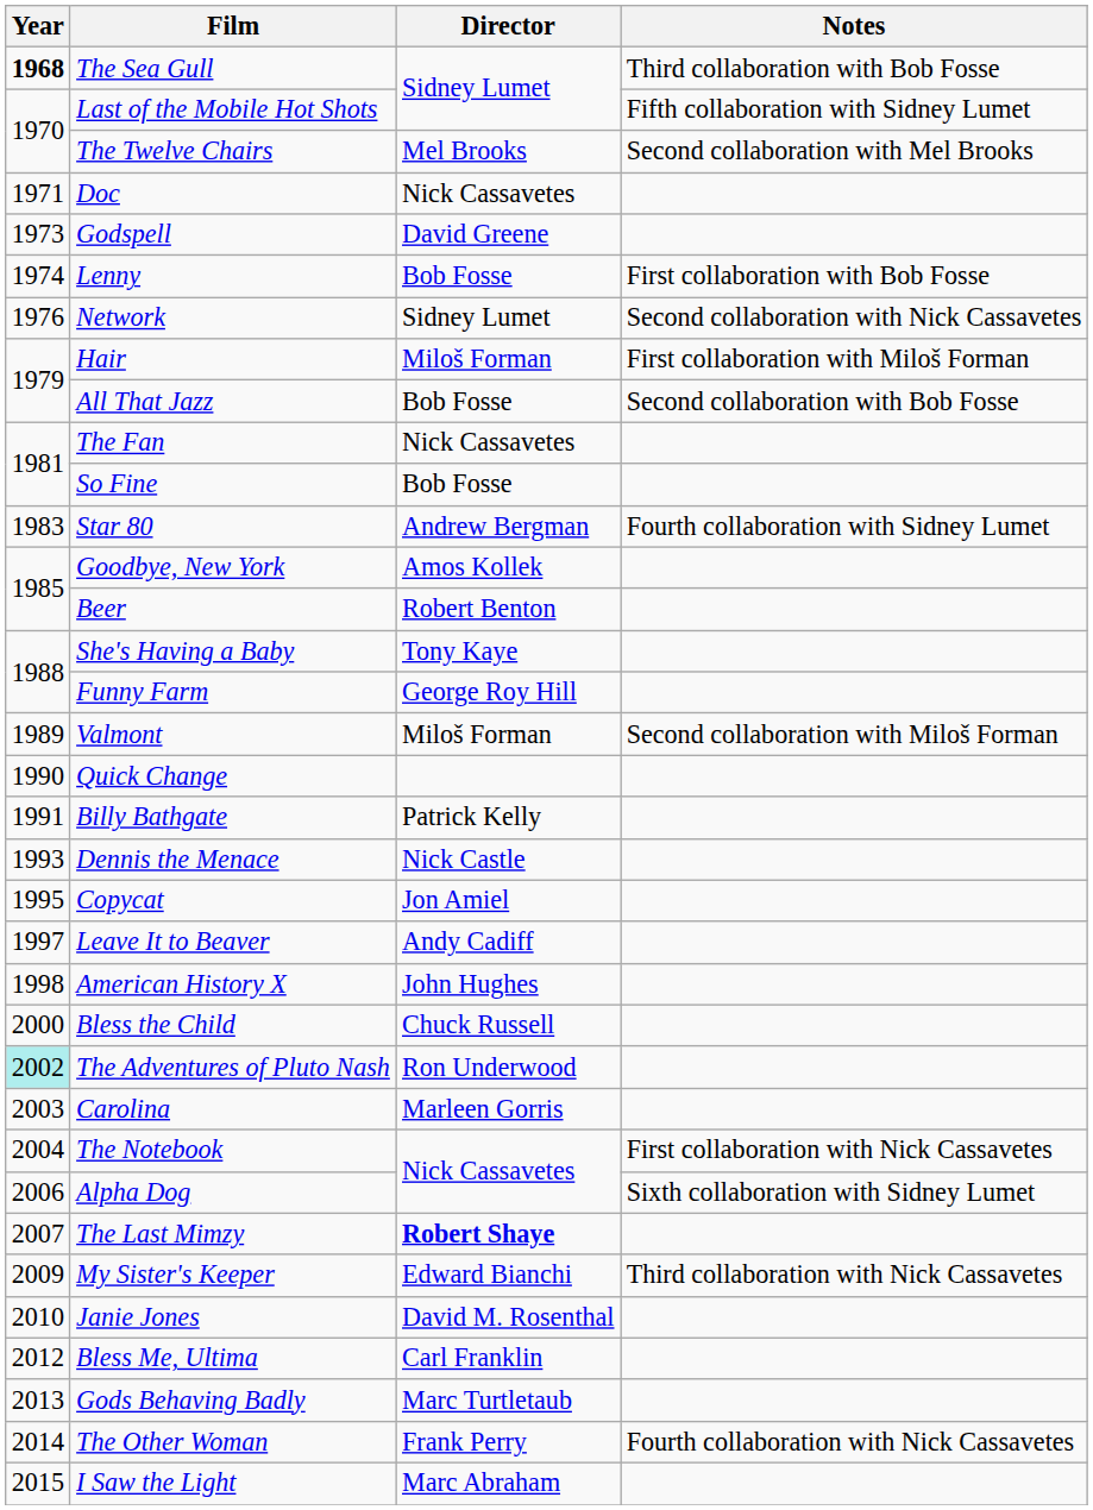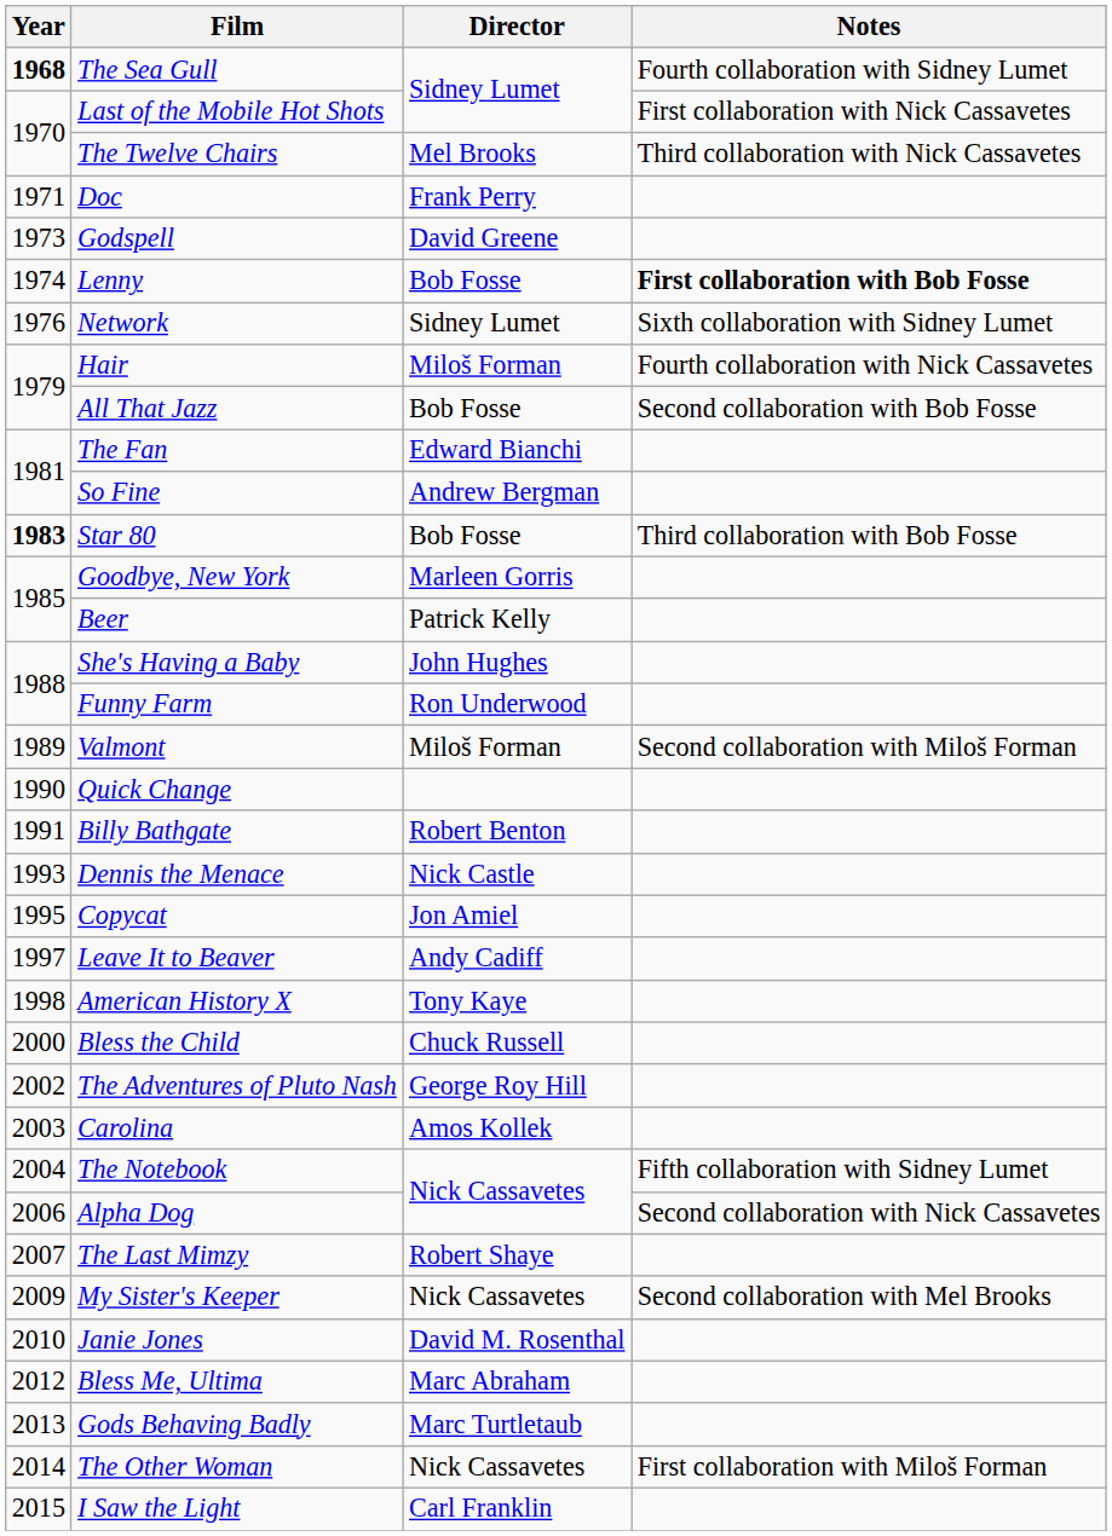The Sea Gull | Notes: Third collaboration with Bob Fosse -> Fourth collaboration with Sidney Lumet
Last of the Mobile Hot Shots | Notes: Fifth collaboration with Sidney Lumet -> First collaboration with Nick Cassavetes
The Twelve Chairs | Notes: Second collaboration with Mel Brooks -> Third collaboration with Nick Cassavetes
Doc | Director: Nick Cassavetes -> Frank Perry
Lenny | Notes: normal -> bold
Network | Notes: Second collaboration with Nick Cassavetes -> Sixth collaboration with Sidney Lumet
Hair | Notes: First collaboration with Miloš Forman -> Fourth collaboration with Nick Cassavetes
The Fan | Director: Nick Cassavetes -> Edward Bianchi
So Fine | Director: Bob Fosse -> Andrew Bergman
Star 80 | Year: normal -> bold
Star 80 | Director: Andrew Bergman -> Bob Fosse
Star 80 | Notes: Fourth collaboration with Sidney Lumet -> Third collaboration with Bob Fosse
Goodbye, New York | Director: Amos Kollek -> Marleen Gorris
Beer | Director: Robert Benton -> Patrick Kelly
She's Having a Baby | Director: Tony Kaye -> John Hughes
Funny Farm | Director: George Roy Hill -> Ron Underwood
Billy Bathgate | Director: Patrick Kelly -> Robert Benton
American History X | Director: John Hughes -> Tony Kaye
The Adventures of Pluto Nash | Year: paleturquoise background -> no background
The Adventures of Pluto Nash | Director: Ron Underwood -> George Roy Hill
Carolina | Director: Marleen Gorris -> Amos Kollek
The Notebook | Notes: First collaboration with Nick Cassavetes -> Fifth collaboration with Sidney Lumet
Alpha Dog | Notes: Sixth collaboration with Sidney Lumet -> Second collaboration with Nick Cassavetes
The Last Mimzy | Director: bold -> normal
My Sister's Keeper | Director: Edward Bianchi -> Nick Cassavetes
My Sister's Keeper | Notes: Third collaboration with Nick Cassavetes -> Second collaboration with Mel Brooks
Bless Me, Ultima | Director: Carl Franklin -> Marc Abraham
The Other Woman | Director: Frank Perry -> Nick Cassavetes
The Other Woman | Notes: Fourth collaboration with Nick Cassavetes -> First collaboration with Miloš Forman
I Saw the Light | Director: Marc Abraham -> Carl Franklin
